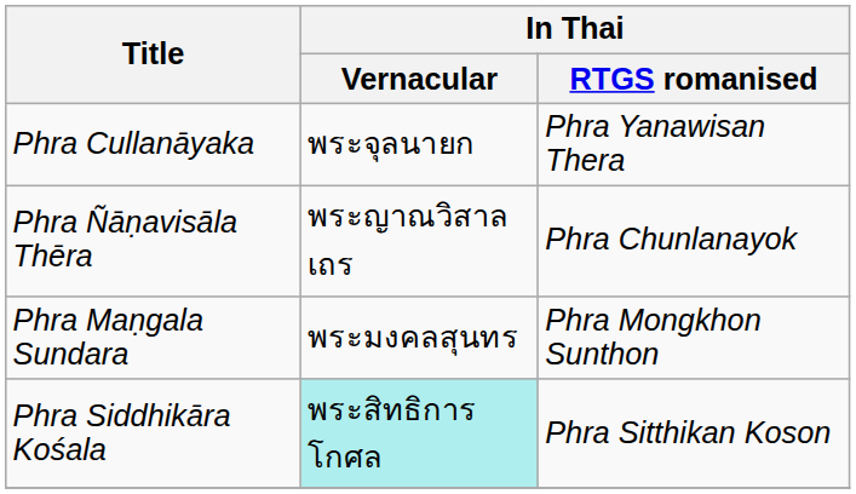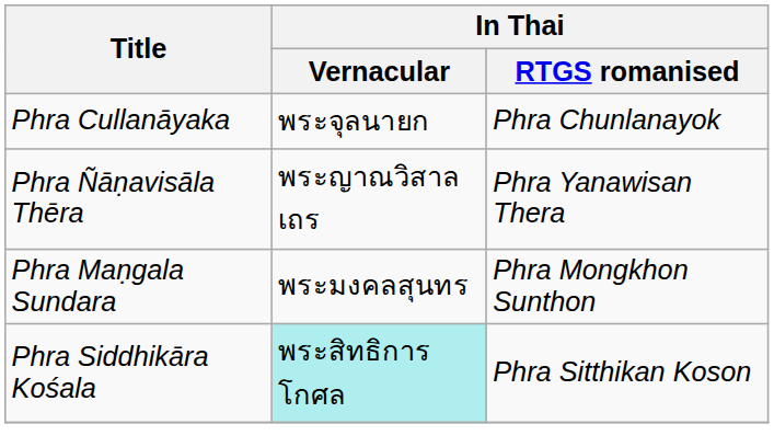Phra Cullanāyaka | In Thai / RTGS romanised: Phra Yanawisan Thera -> Phra Chunlanayok
Phra Ñāṇavisāla Thēra | In Thai / RTGS romanised: Phra Chunlanayok -> Phra Yanawisan Thera
